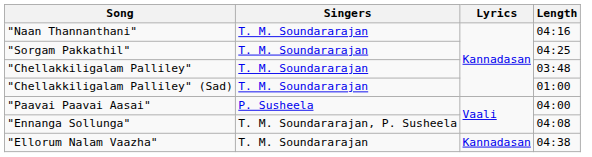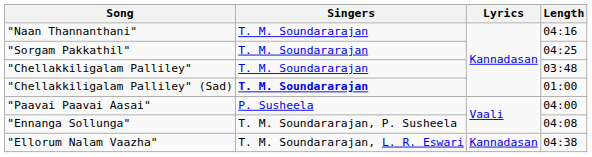"Chellakkiligalam Palliley" (Sad) | Singers: normal -> bold
"Ellorum Nalam Vaazha" | Singers: T. M. Soundararajan -> T. M. Soundararajan, L. R. Eswari
